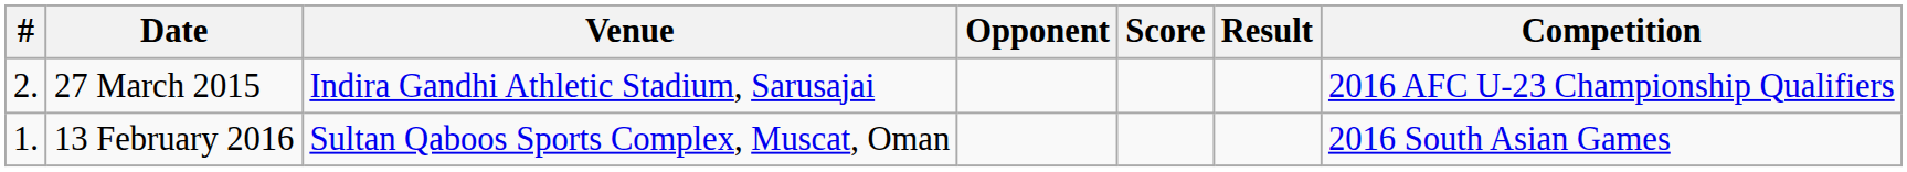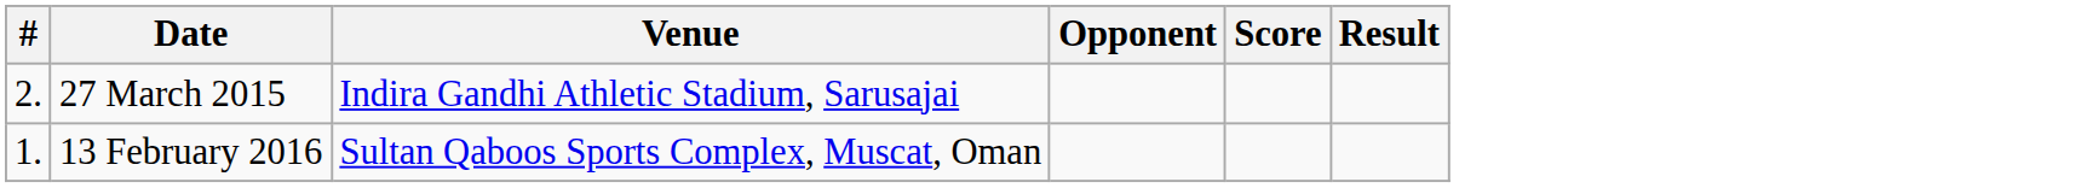- column: Competition | 2016 AFC U-23 Championship Qualifiers | 2016 South Asian Games
